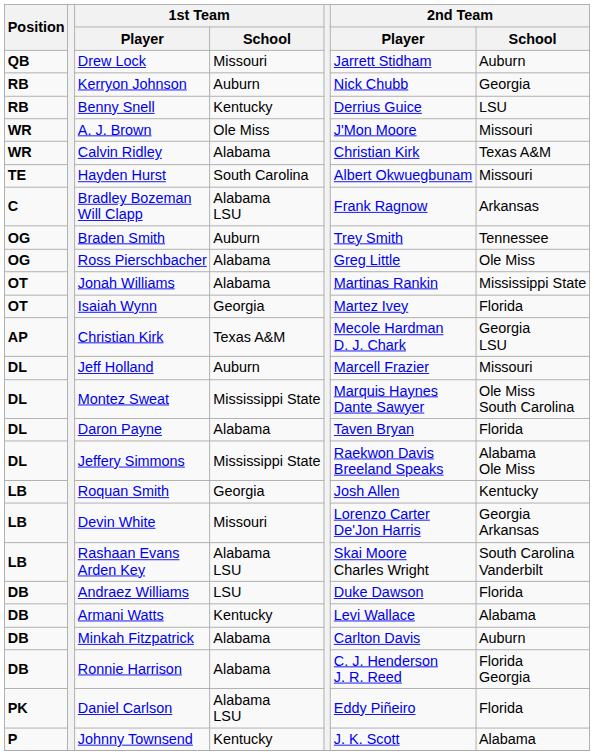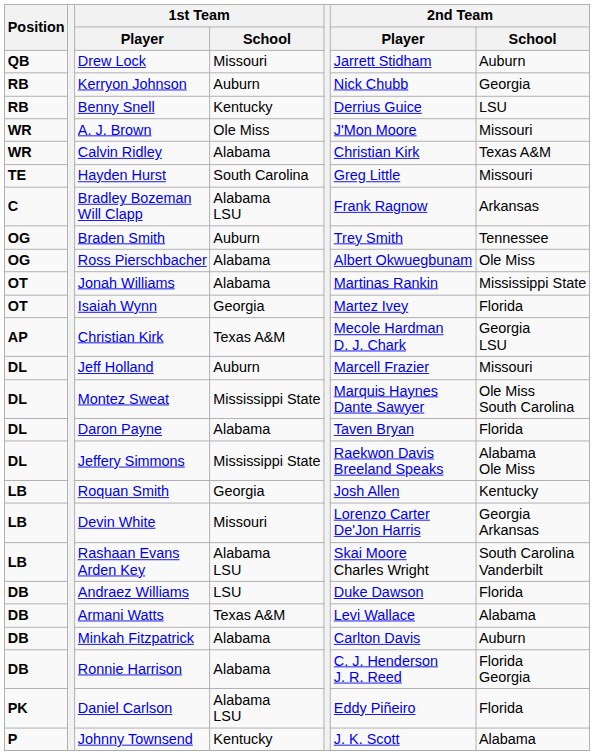Hayden Hurst | 2nd Team / Player: Albert Okwuegbunam -> Greg Little
Ross Pierschbacher | 2nd Team / Player: Greg Little -> Albert Okwuegbunam
Armani Watts | 1st Team / School: Kentucky -> Texas A&M
